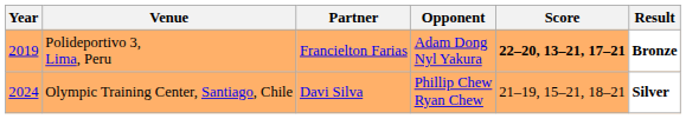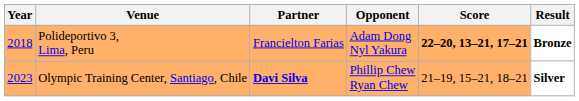Polideportivo 3, Lima, Peru | Year: 2019 -> 2018
Olympic Training Center, Santiago, Chile | Year: 2024 -> 2023
Olympic Training Center, Santiago, Chile | Partner: normal -> bold
